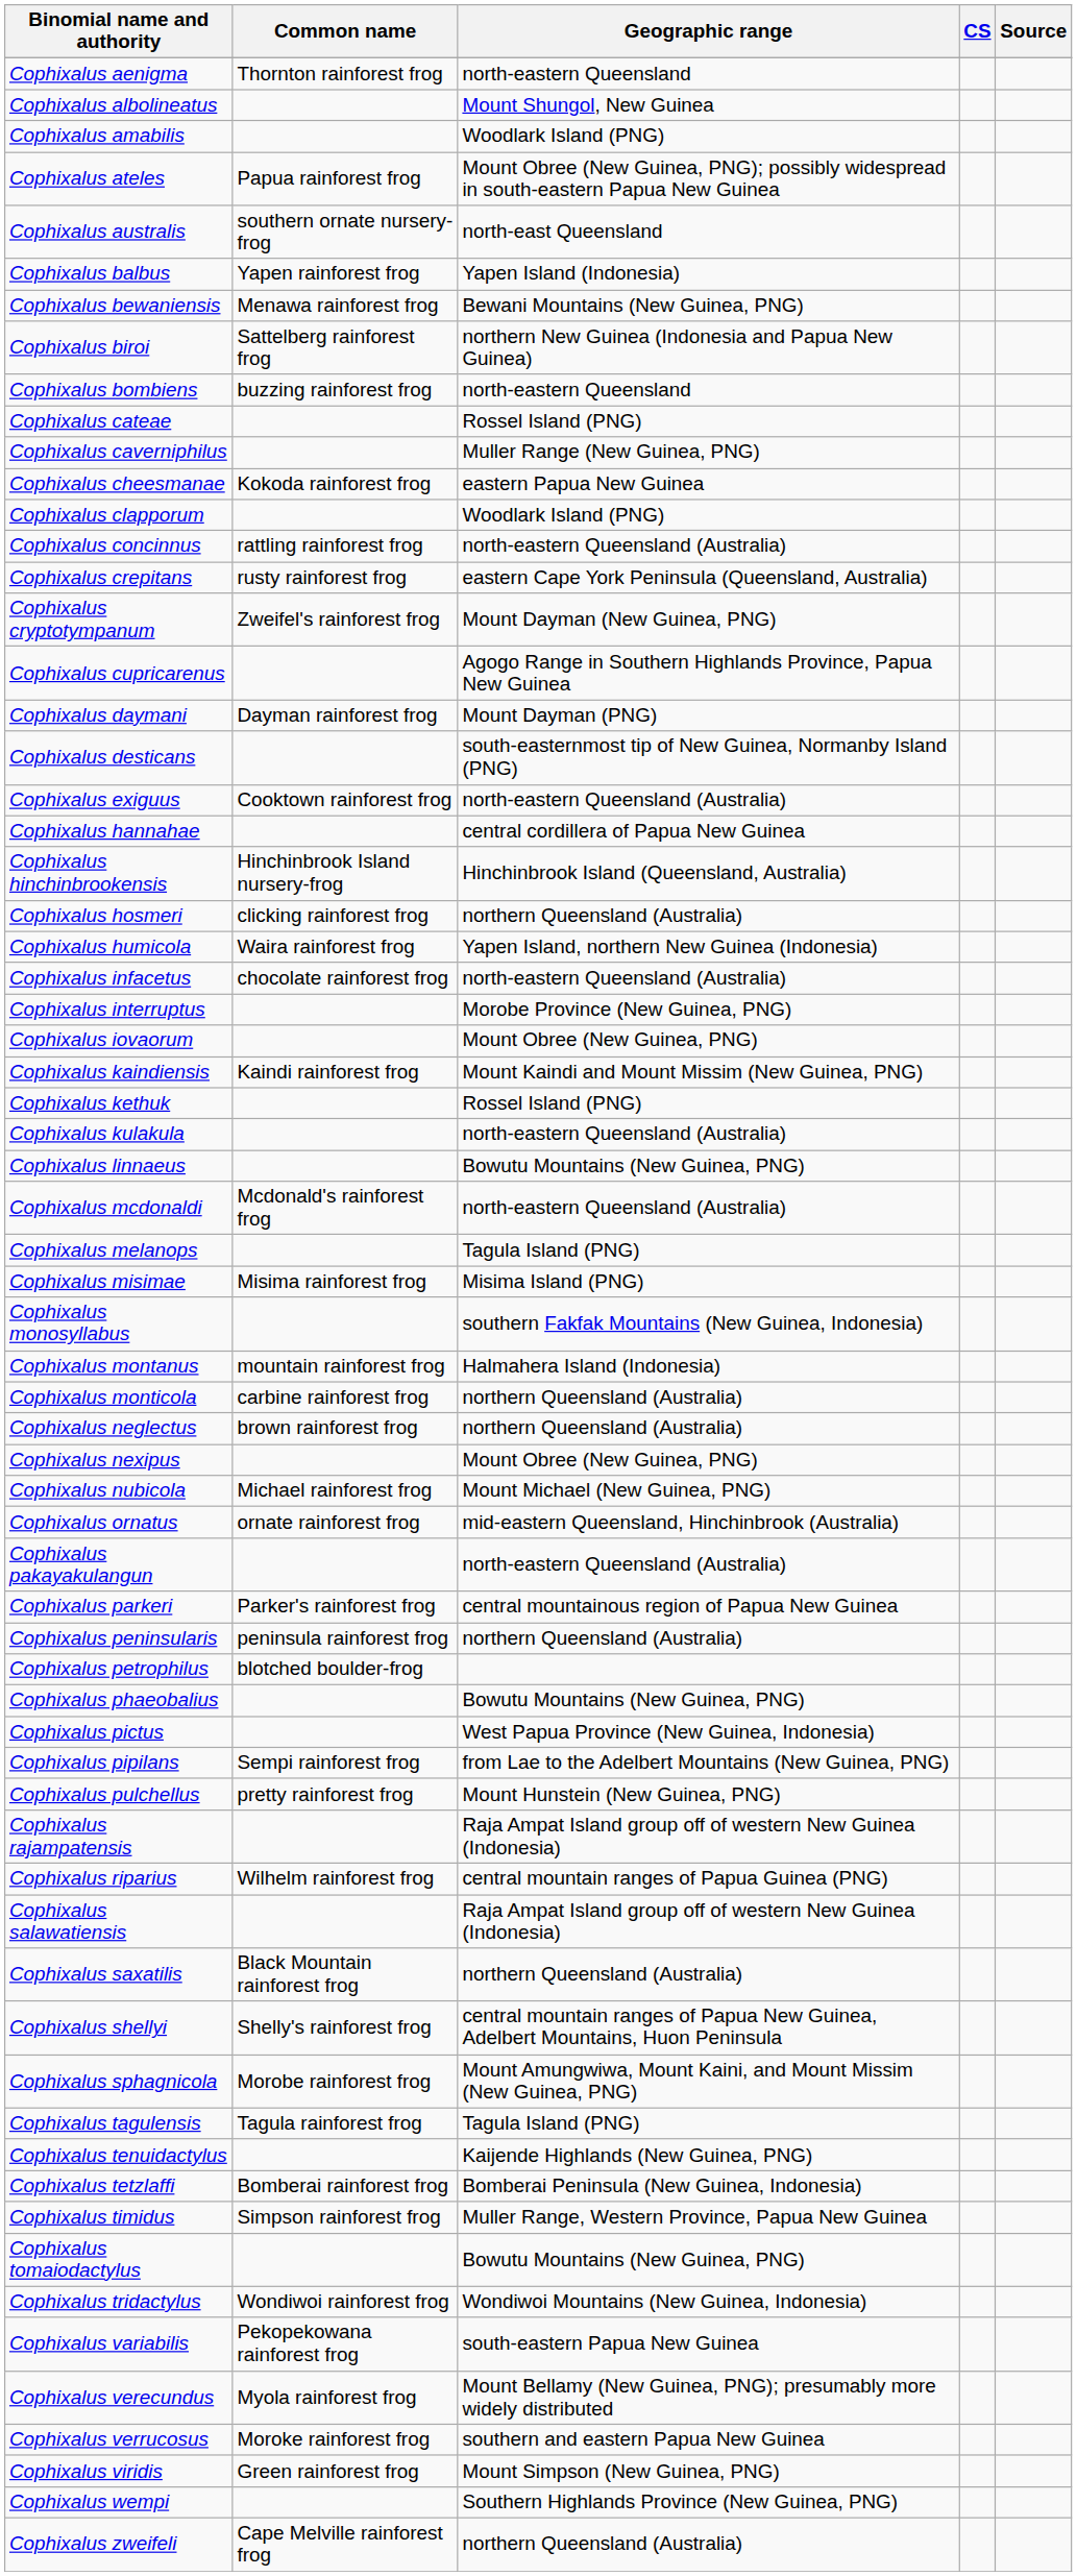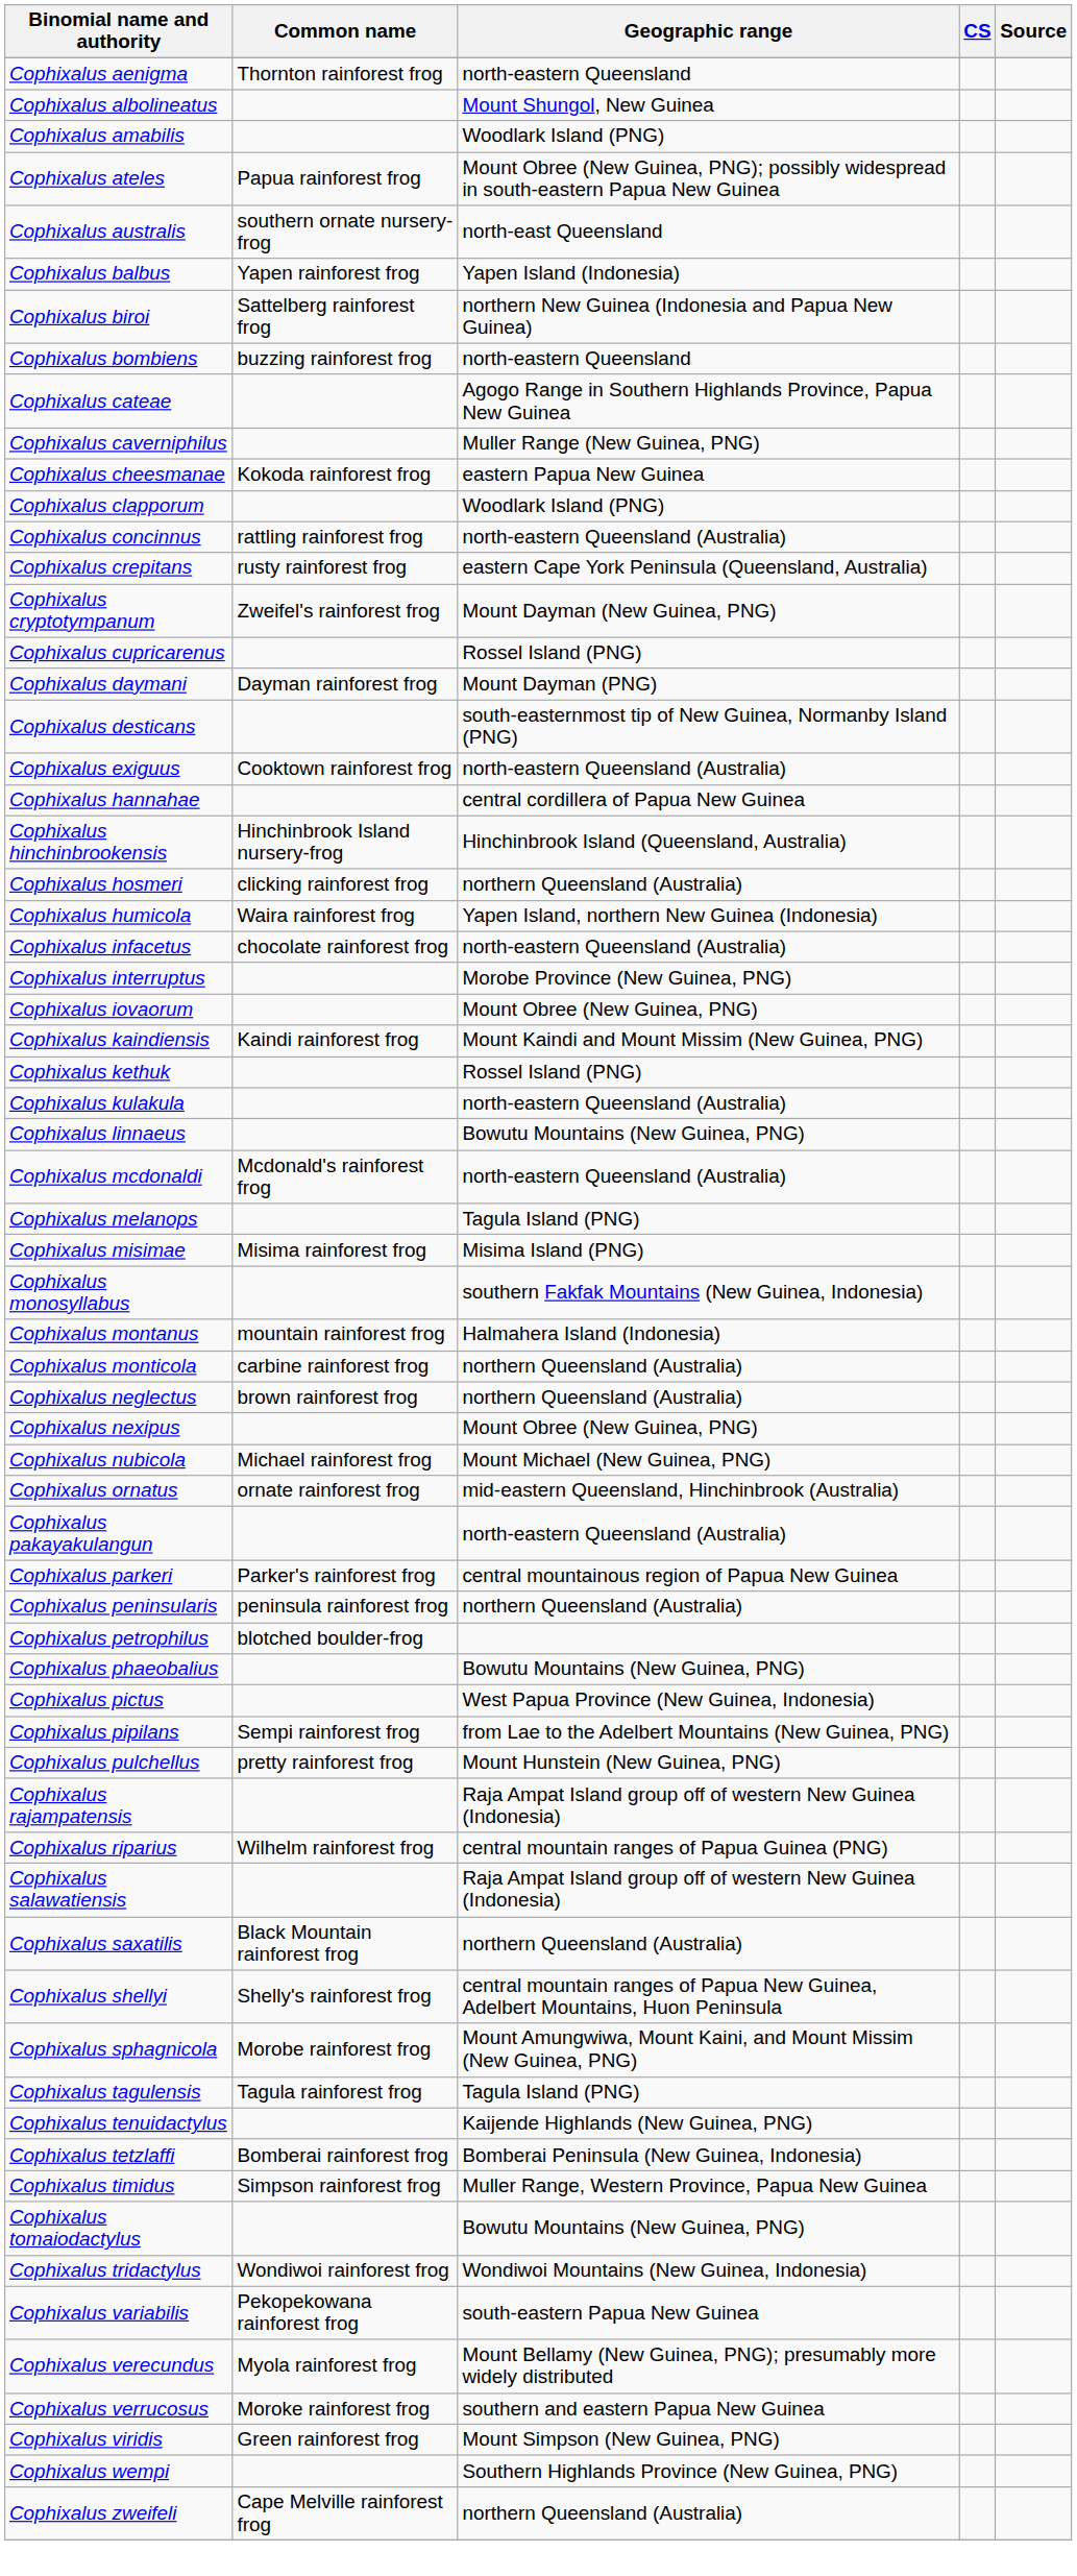- row: Cophixalus bewaniensis | Menawa rainforest frog | Bewani Mountains (New Guinea, PNG)
Cophixalus cateae | Geographic range: Rossel Island (PNG) -> Agogo Range in Southern Highlands Province, Papua New Guinea
Cophixalus cupricarenus | Geographic range: Agogo Range in Southern Highlands Province, Papua New Guinea -> Rossel Island (PNG)
